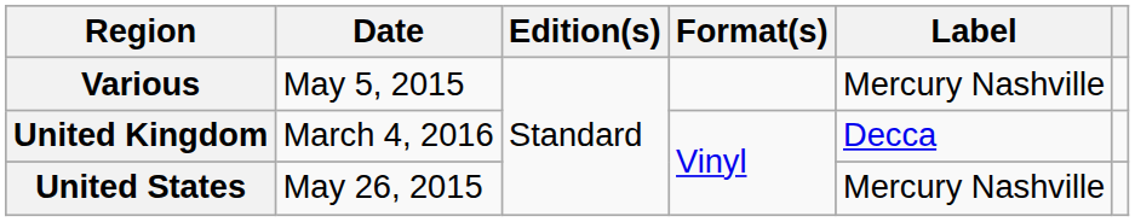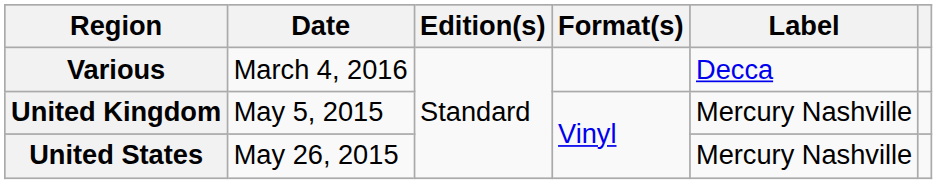Various | Date: May 5, 2015 -> March 4, 2016
Various | Label: Mercury Nashville -> Decca
United Kingdom | Date: March 4, 2016 -> May 5, 2015
United Kingdom | Label: Decca -> Mercury Nashville
